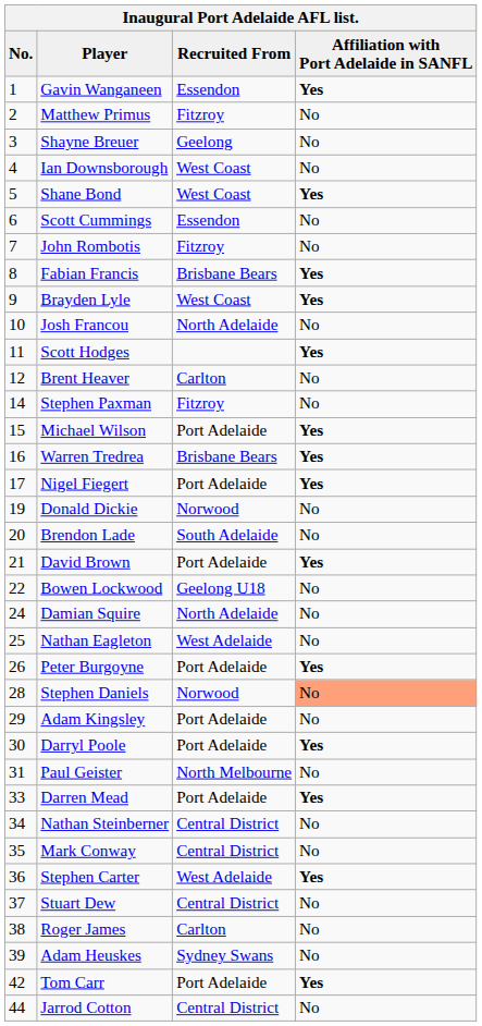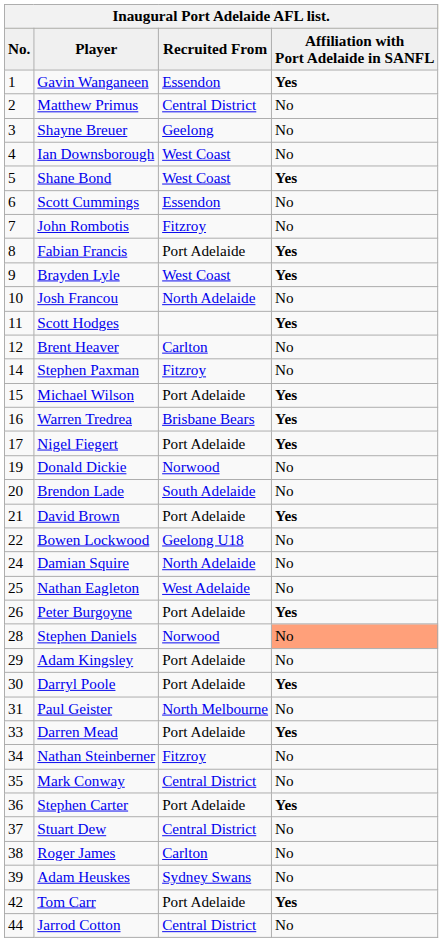Matthew Primus | column 3: Fitzroy -> Central District
Fabian Francis | column 3: Brisbane Bears -> Port Adelaide
Nathan Steinberner | column 3: Central District -> Fitzroy
Stephen Carter | column 3: West Adelaide -> Port Adelaide
